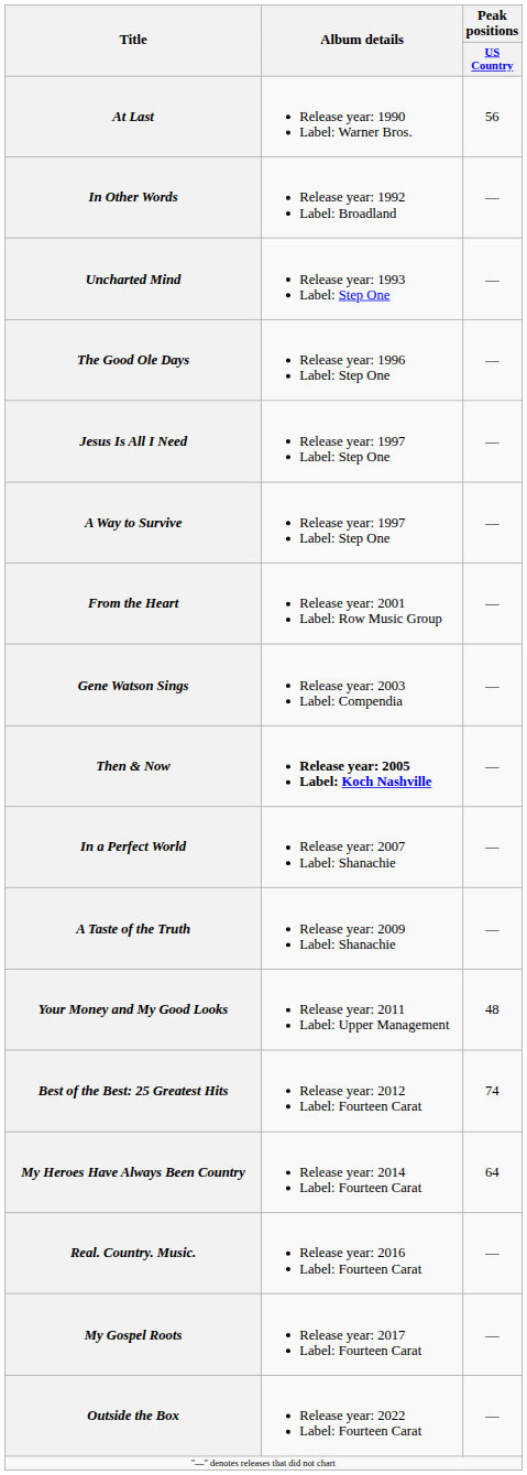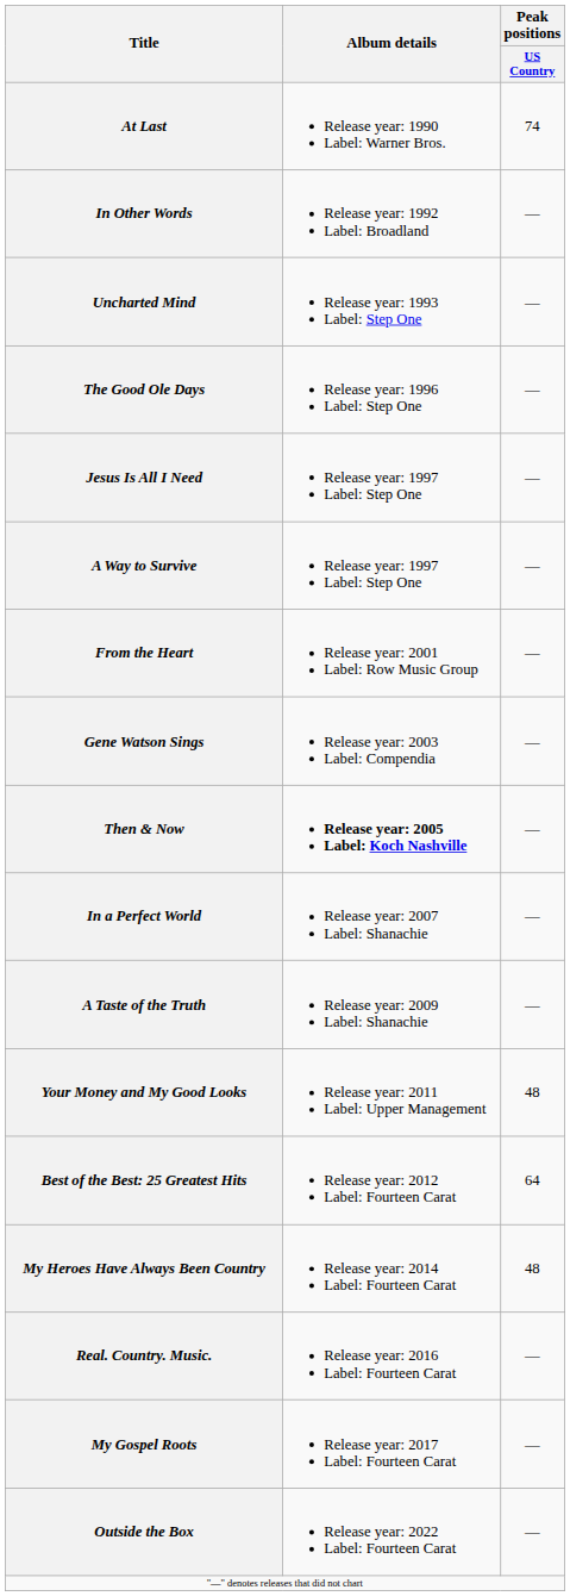At Last | Peak positions / US Country: 56 -> 74
Best of the Best: 25 Greatest Hits | Peak positions / US Country: 74 -> 64
My Heroes Have Always Been Country | Peak positions / US Country: 64 -> 48
